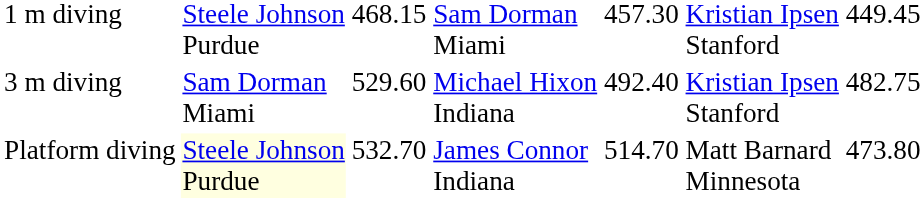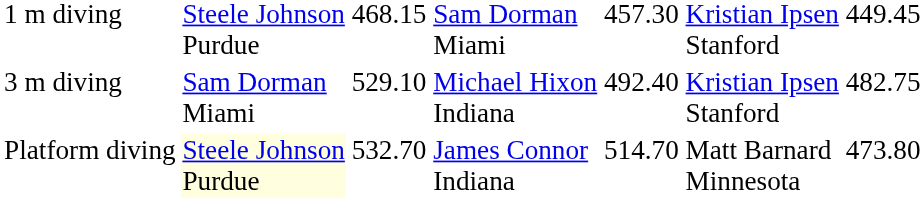3 m diving | column 3: 529.60 -> 529.10
